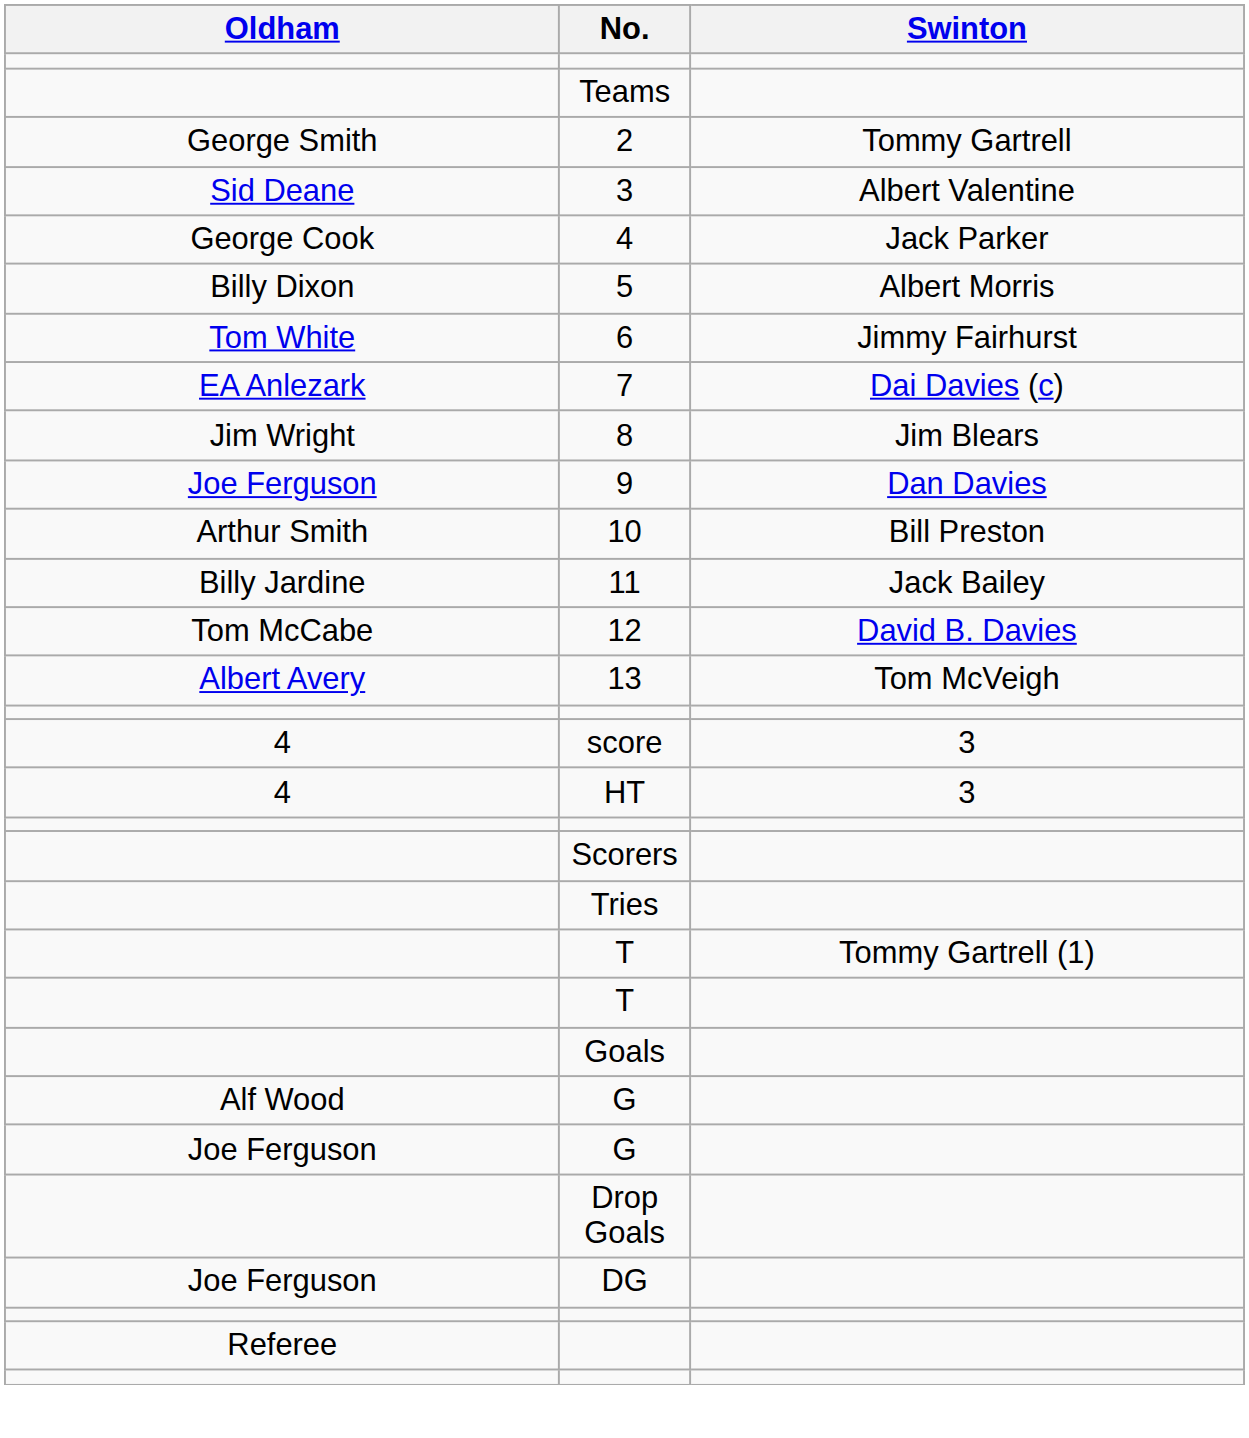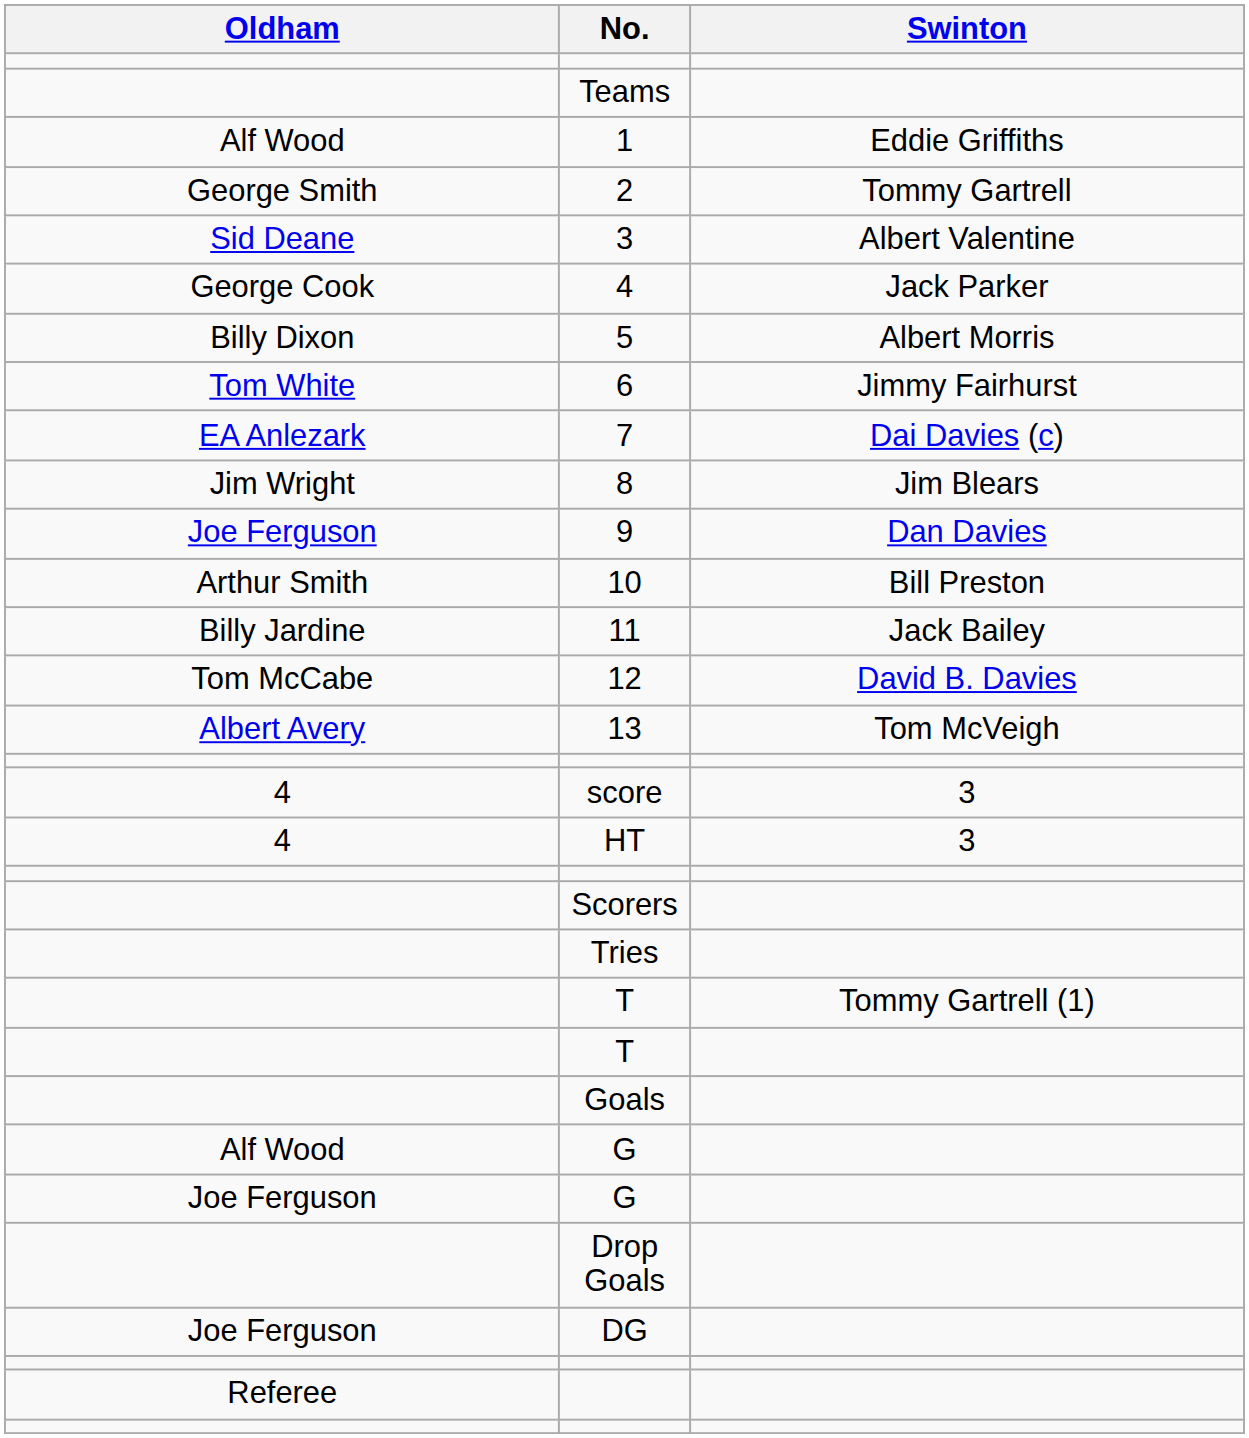+ row: Alf Wood | 1 | Eddie Griffiths
